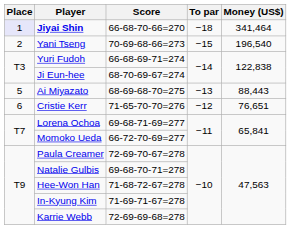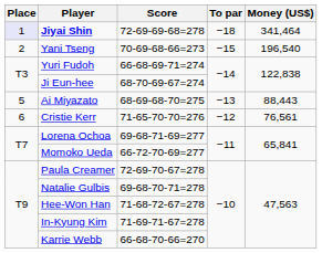Jiyai Shin | Score: 66-68-70-66=270 -> 72-69-69-68=278
Cristie Kerr | Money (US$): 76,651 -> 76,561
Karrie Webb | Score: 72-69-69-68=278 -> 66-68-70-66=270
